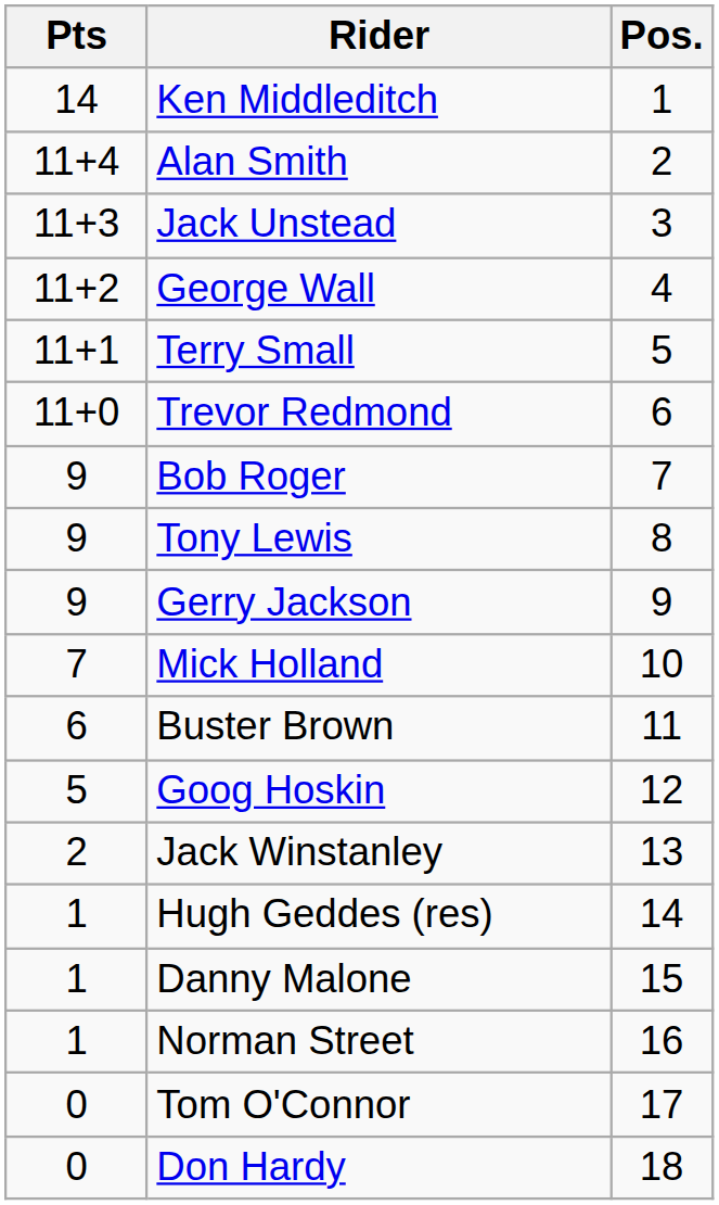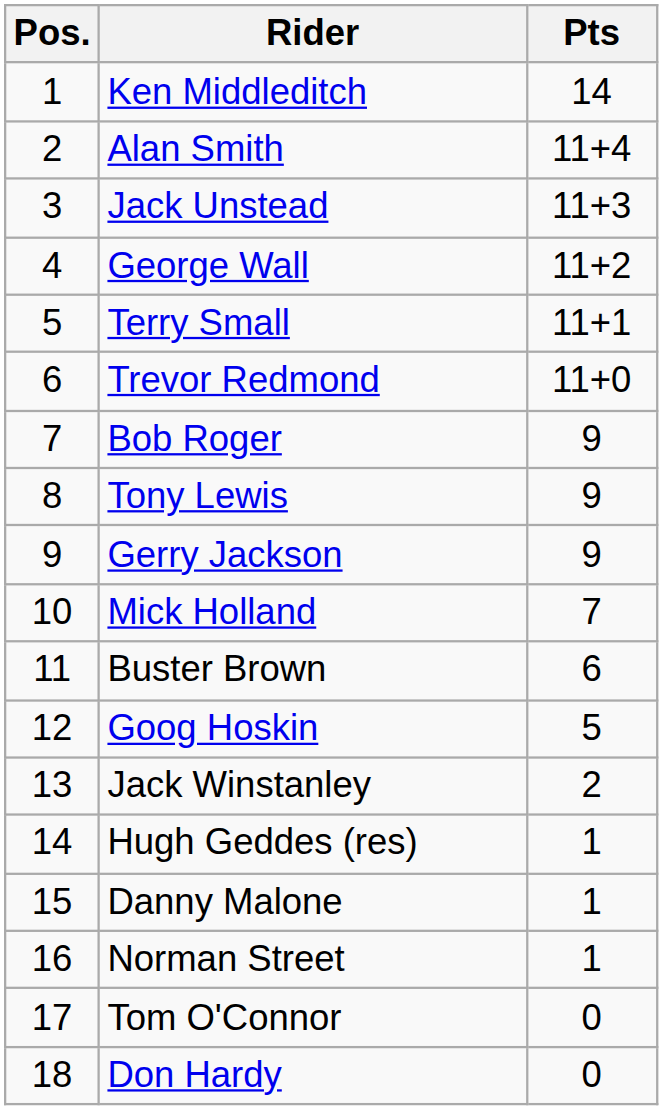columns swapped: Pos. <-> Pts
